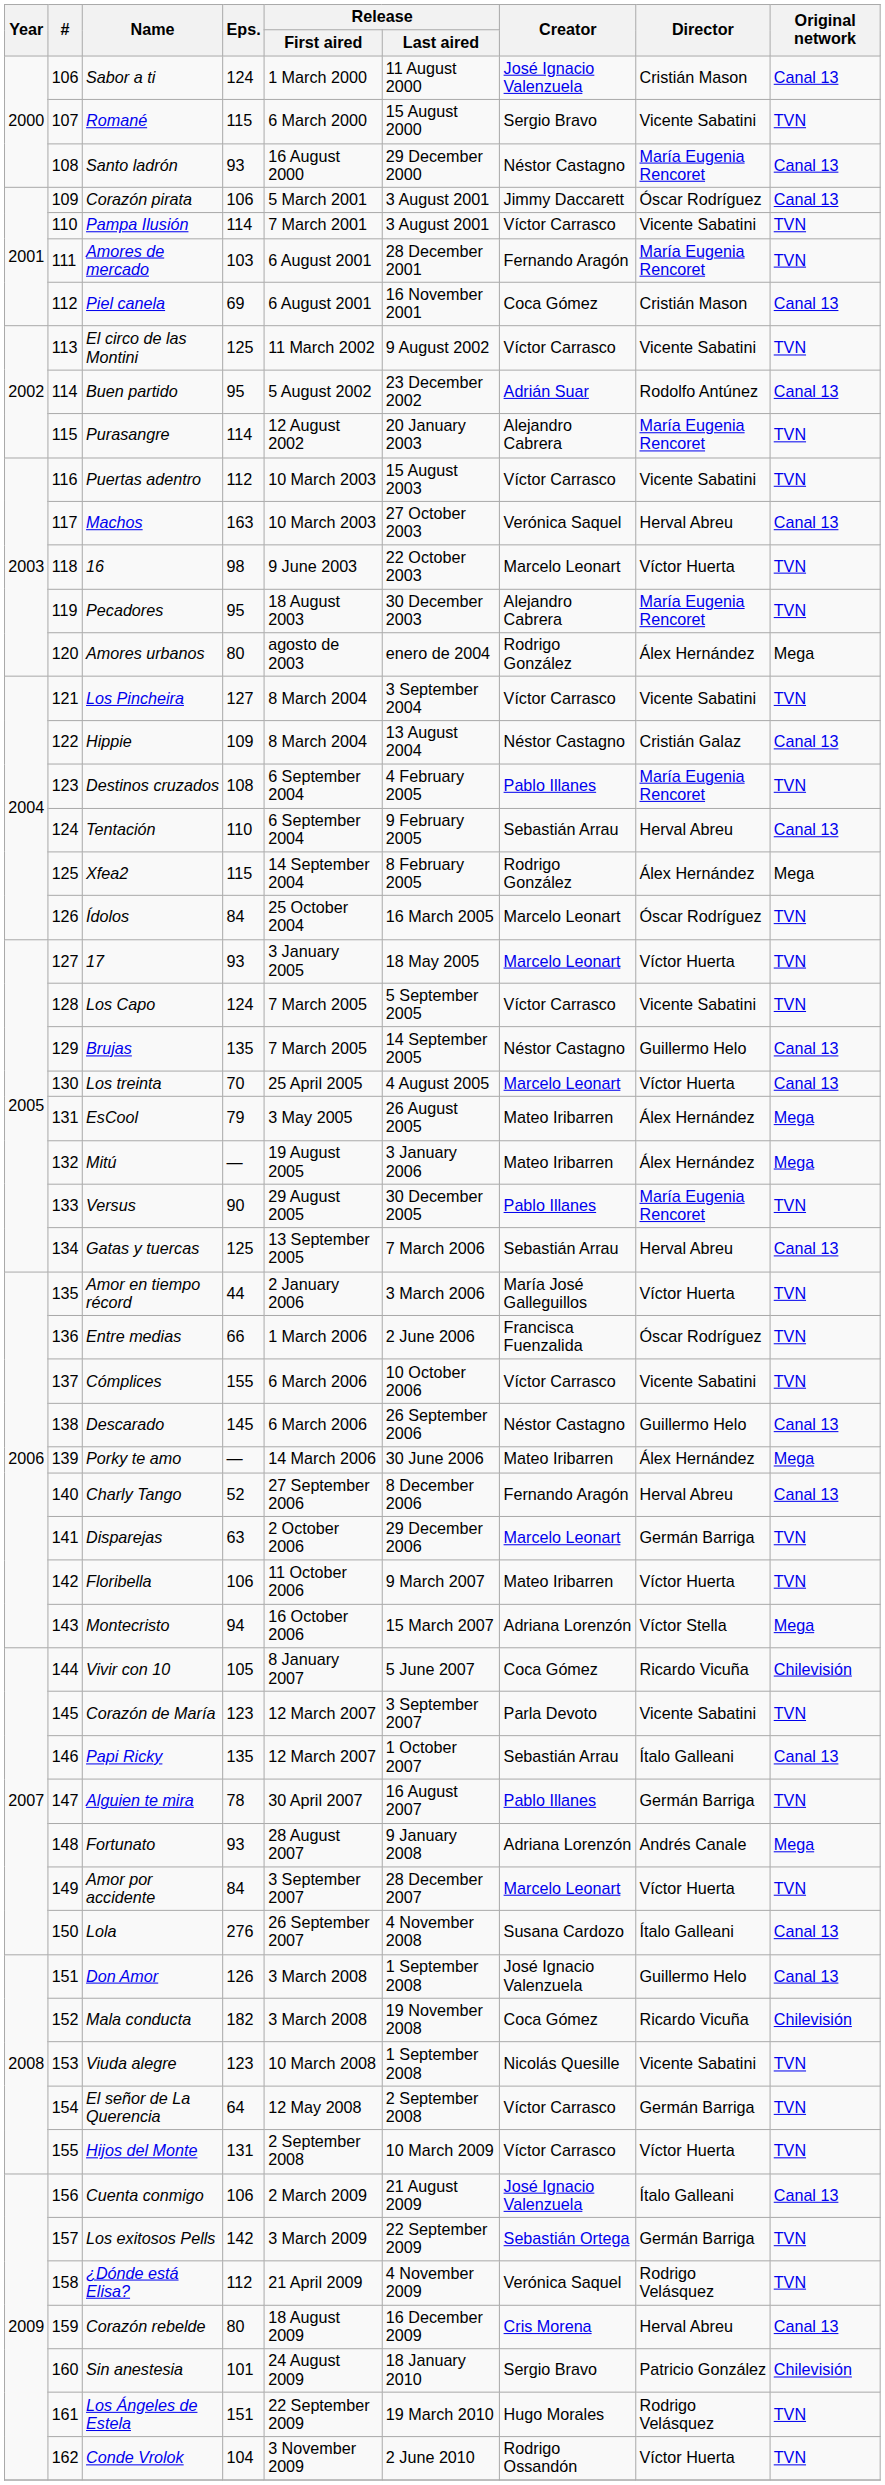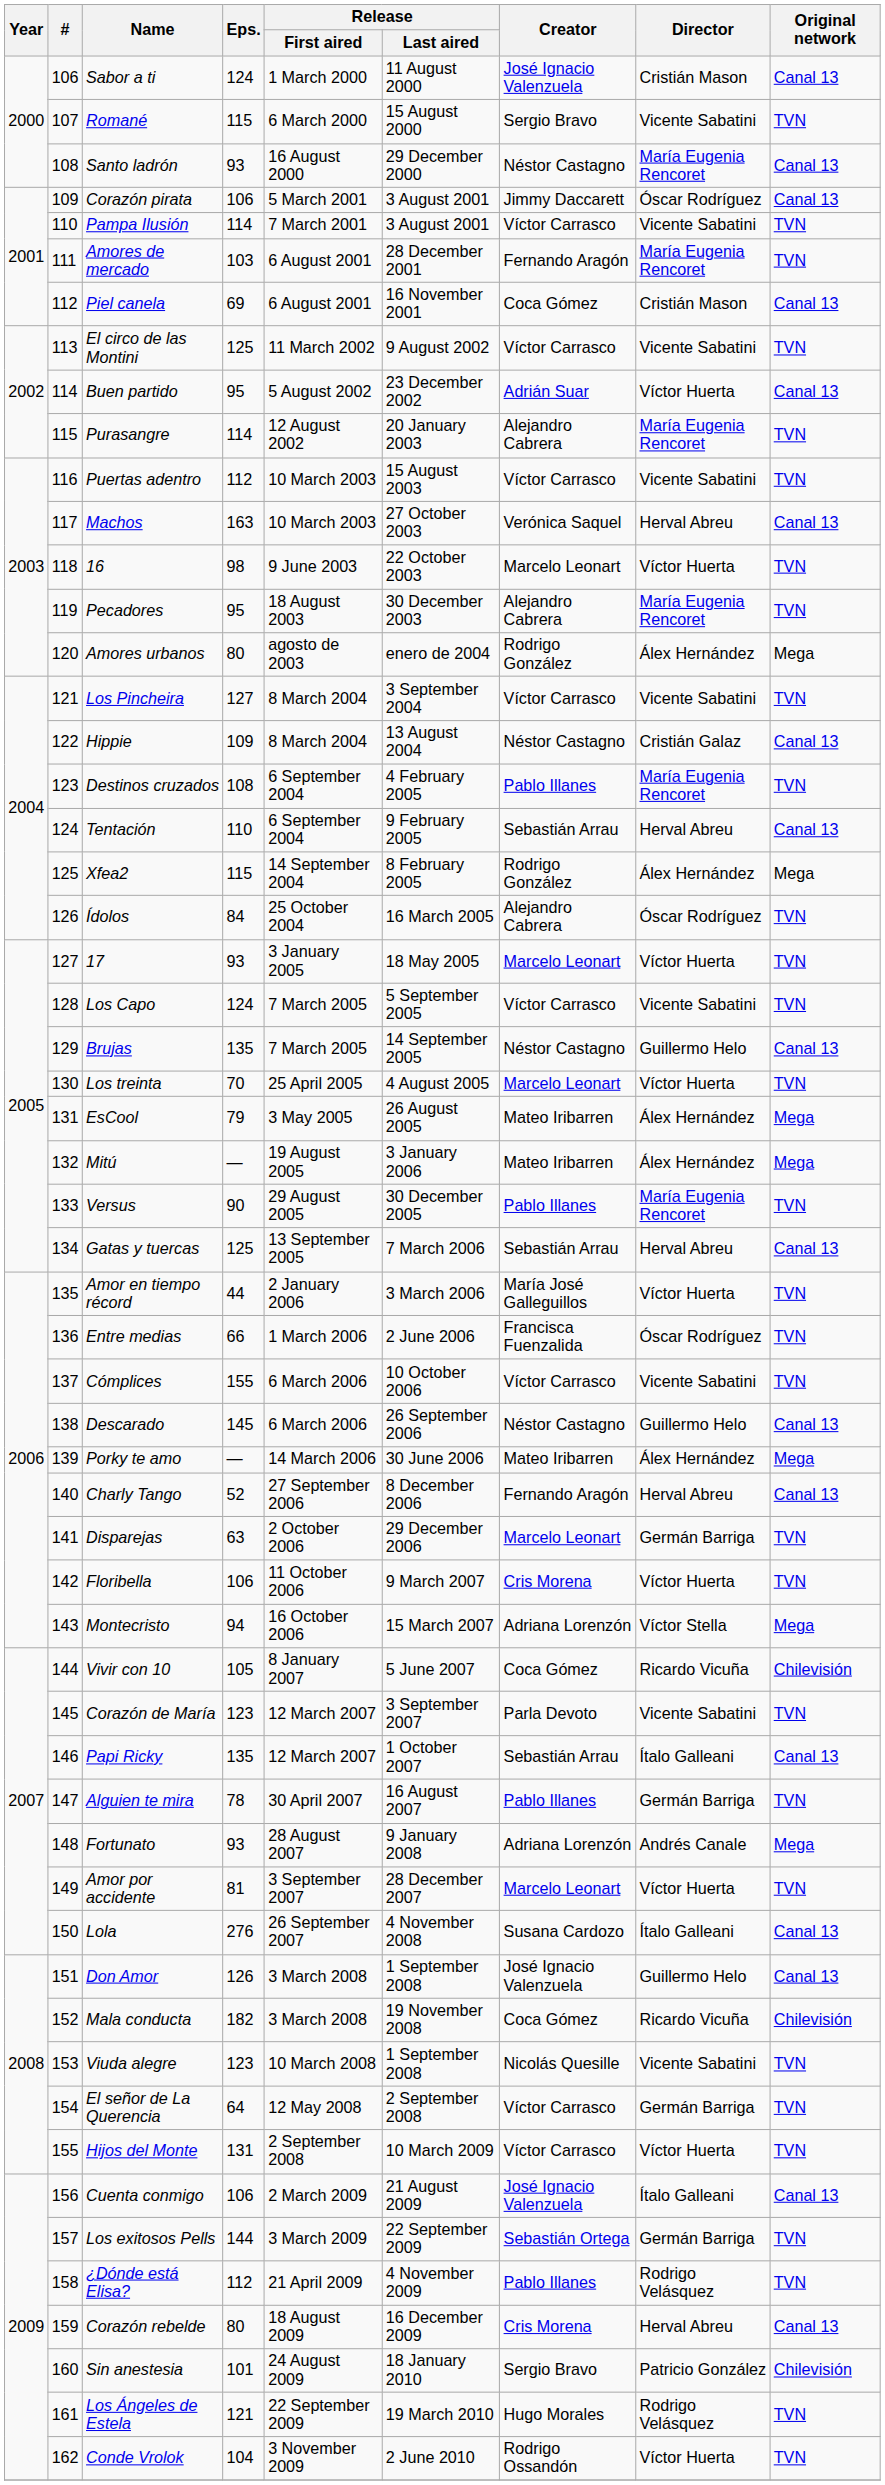Buen partido | Director: Rodolfo Antúnez -> Víctor Huerta
Ídolos | Creator: Marcelo Leonart -> Alejandro Cabrera
Los treinta | Original network: Canal 13 -> TVN
Floribella | Creator: Mateo Iribarren -> Cris Morena
Amor por accidente | Eps.: 84 -> 81
Los exitosos Pells | Eps.: 142 -> 144
¿Dónde está Elisa? | Creator: Verónica Saquel -> Pablo Illanes
Los Ángeles de Estela | Eps.: 151 -> 121
